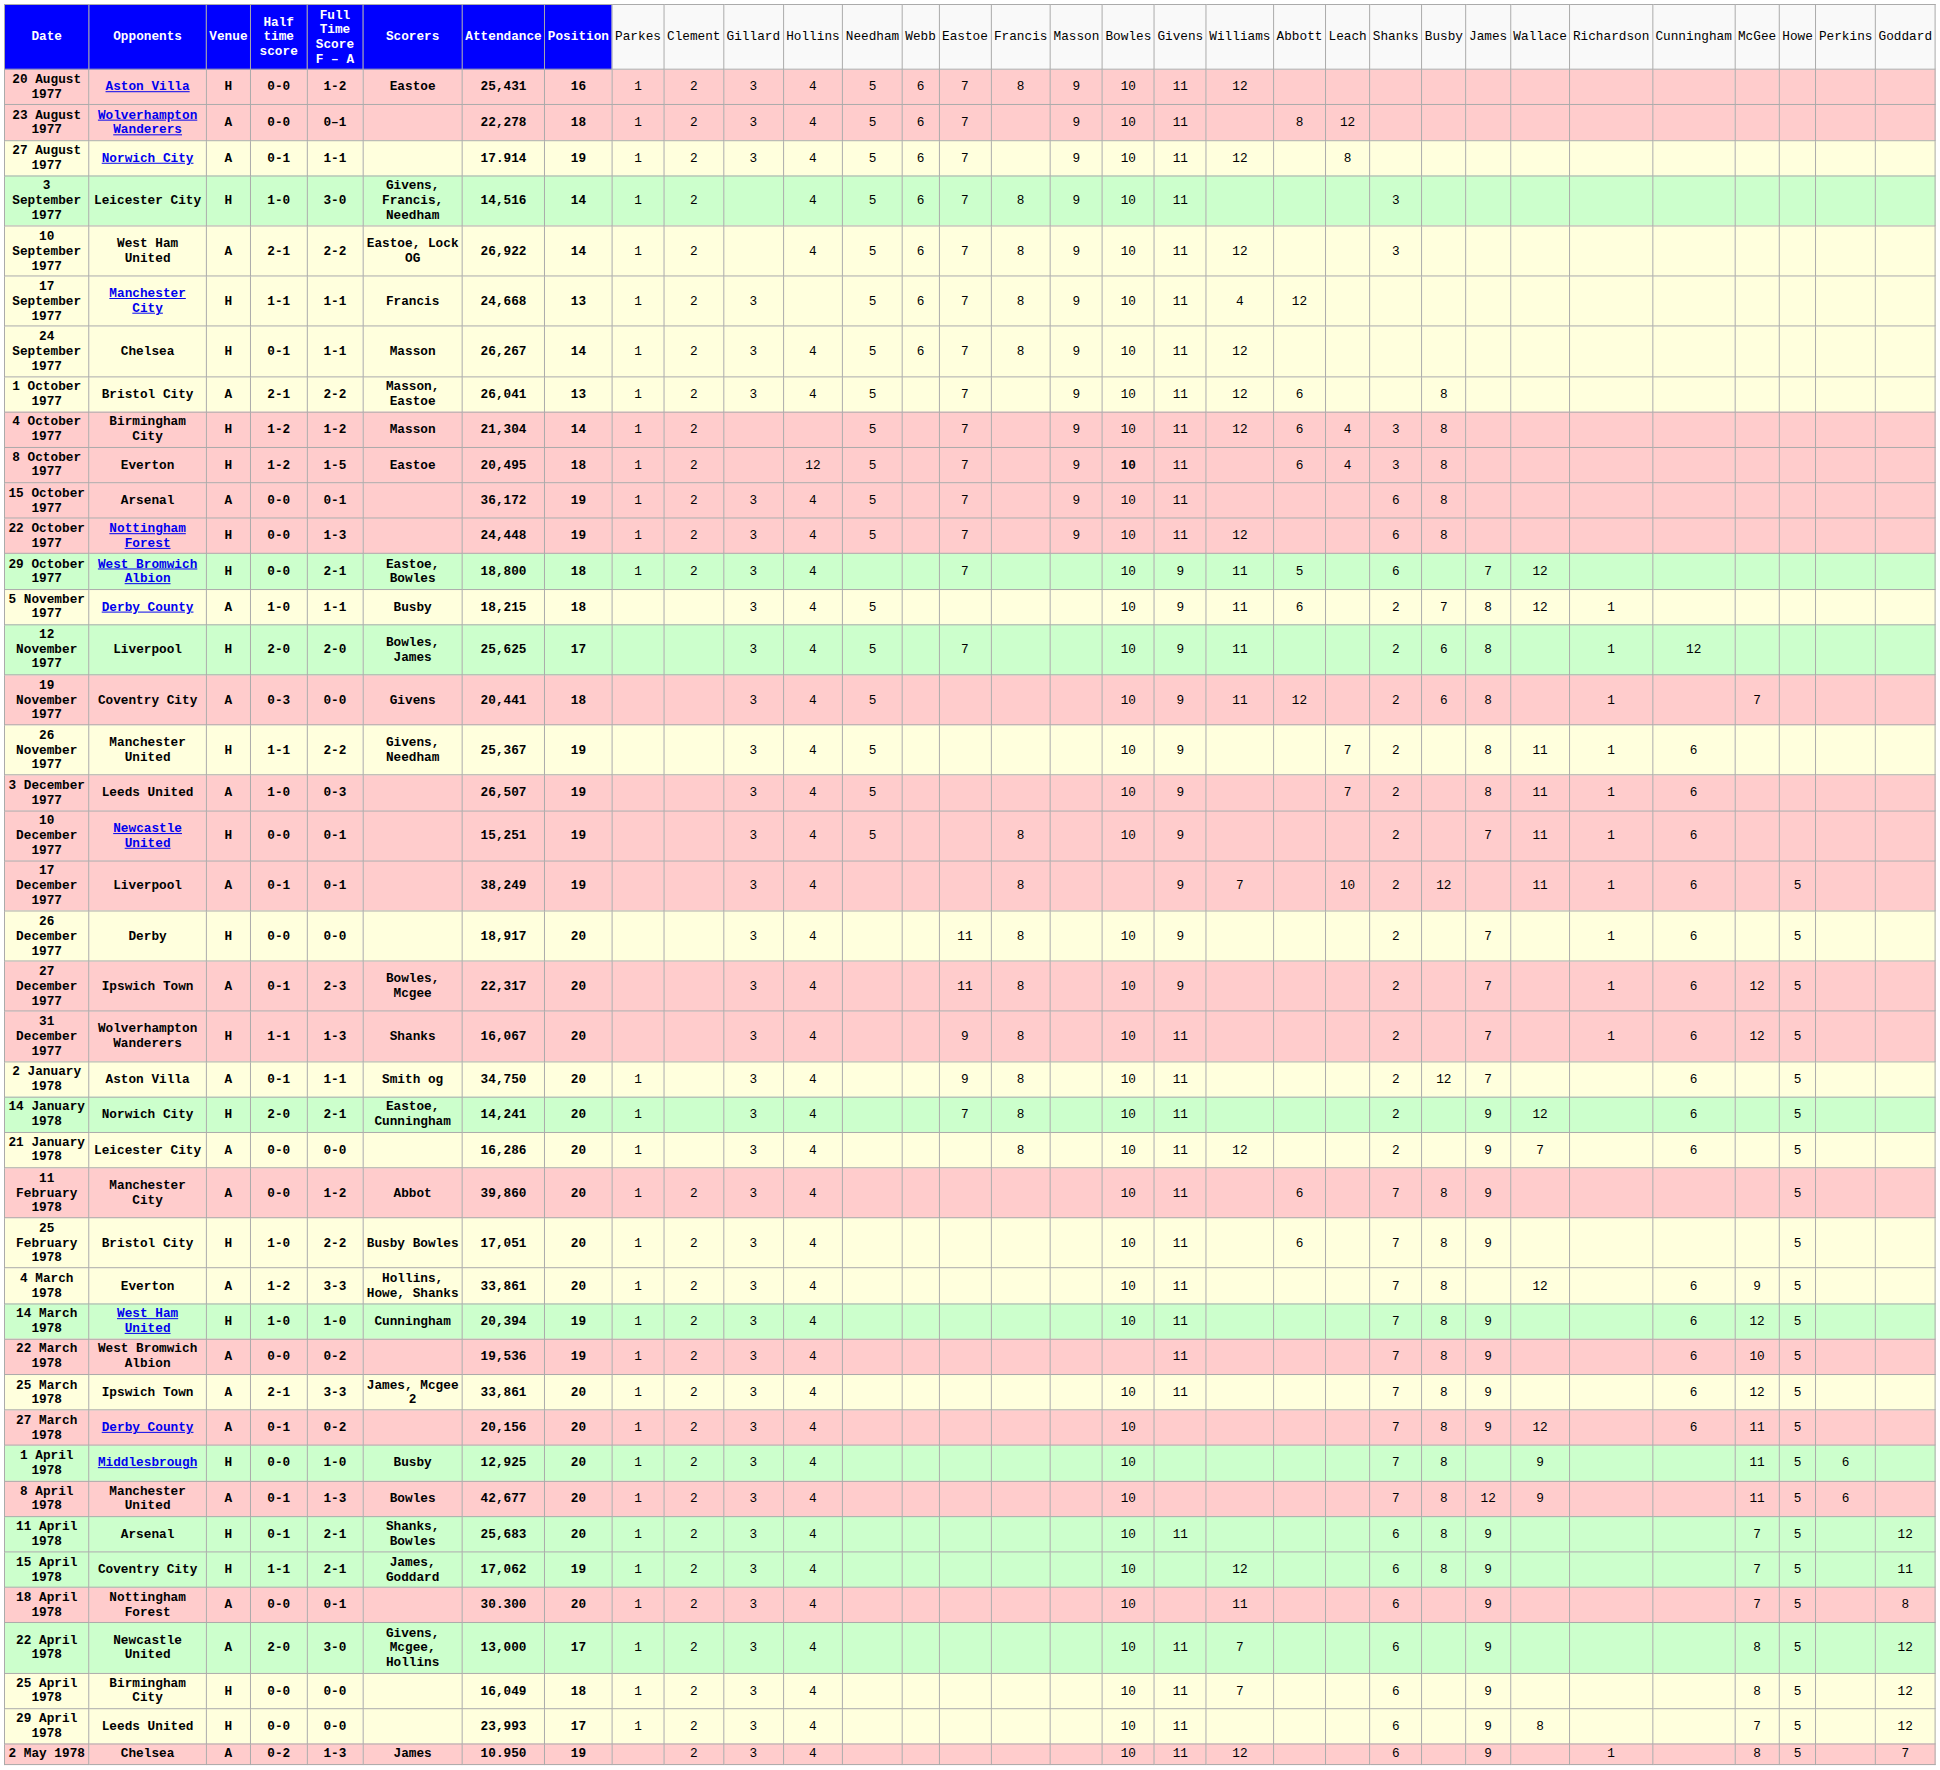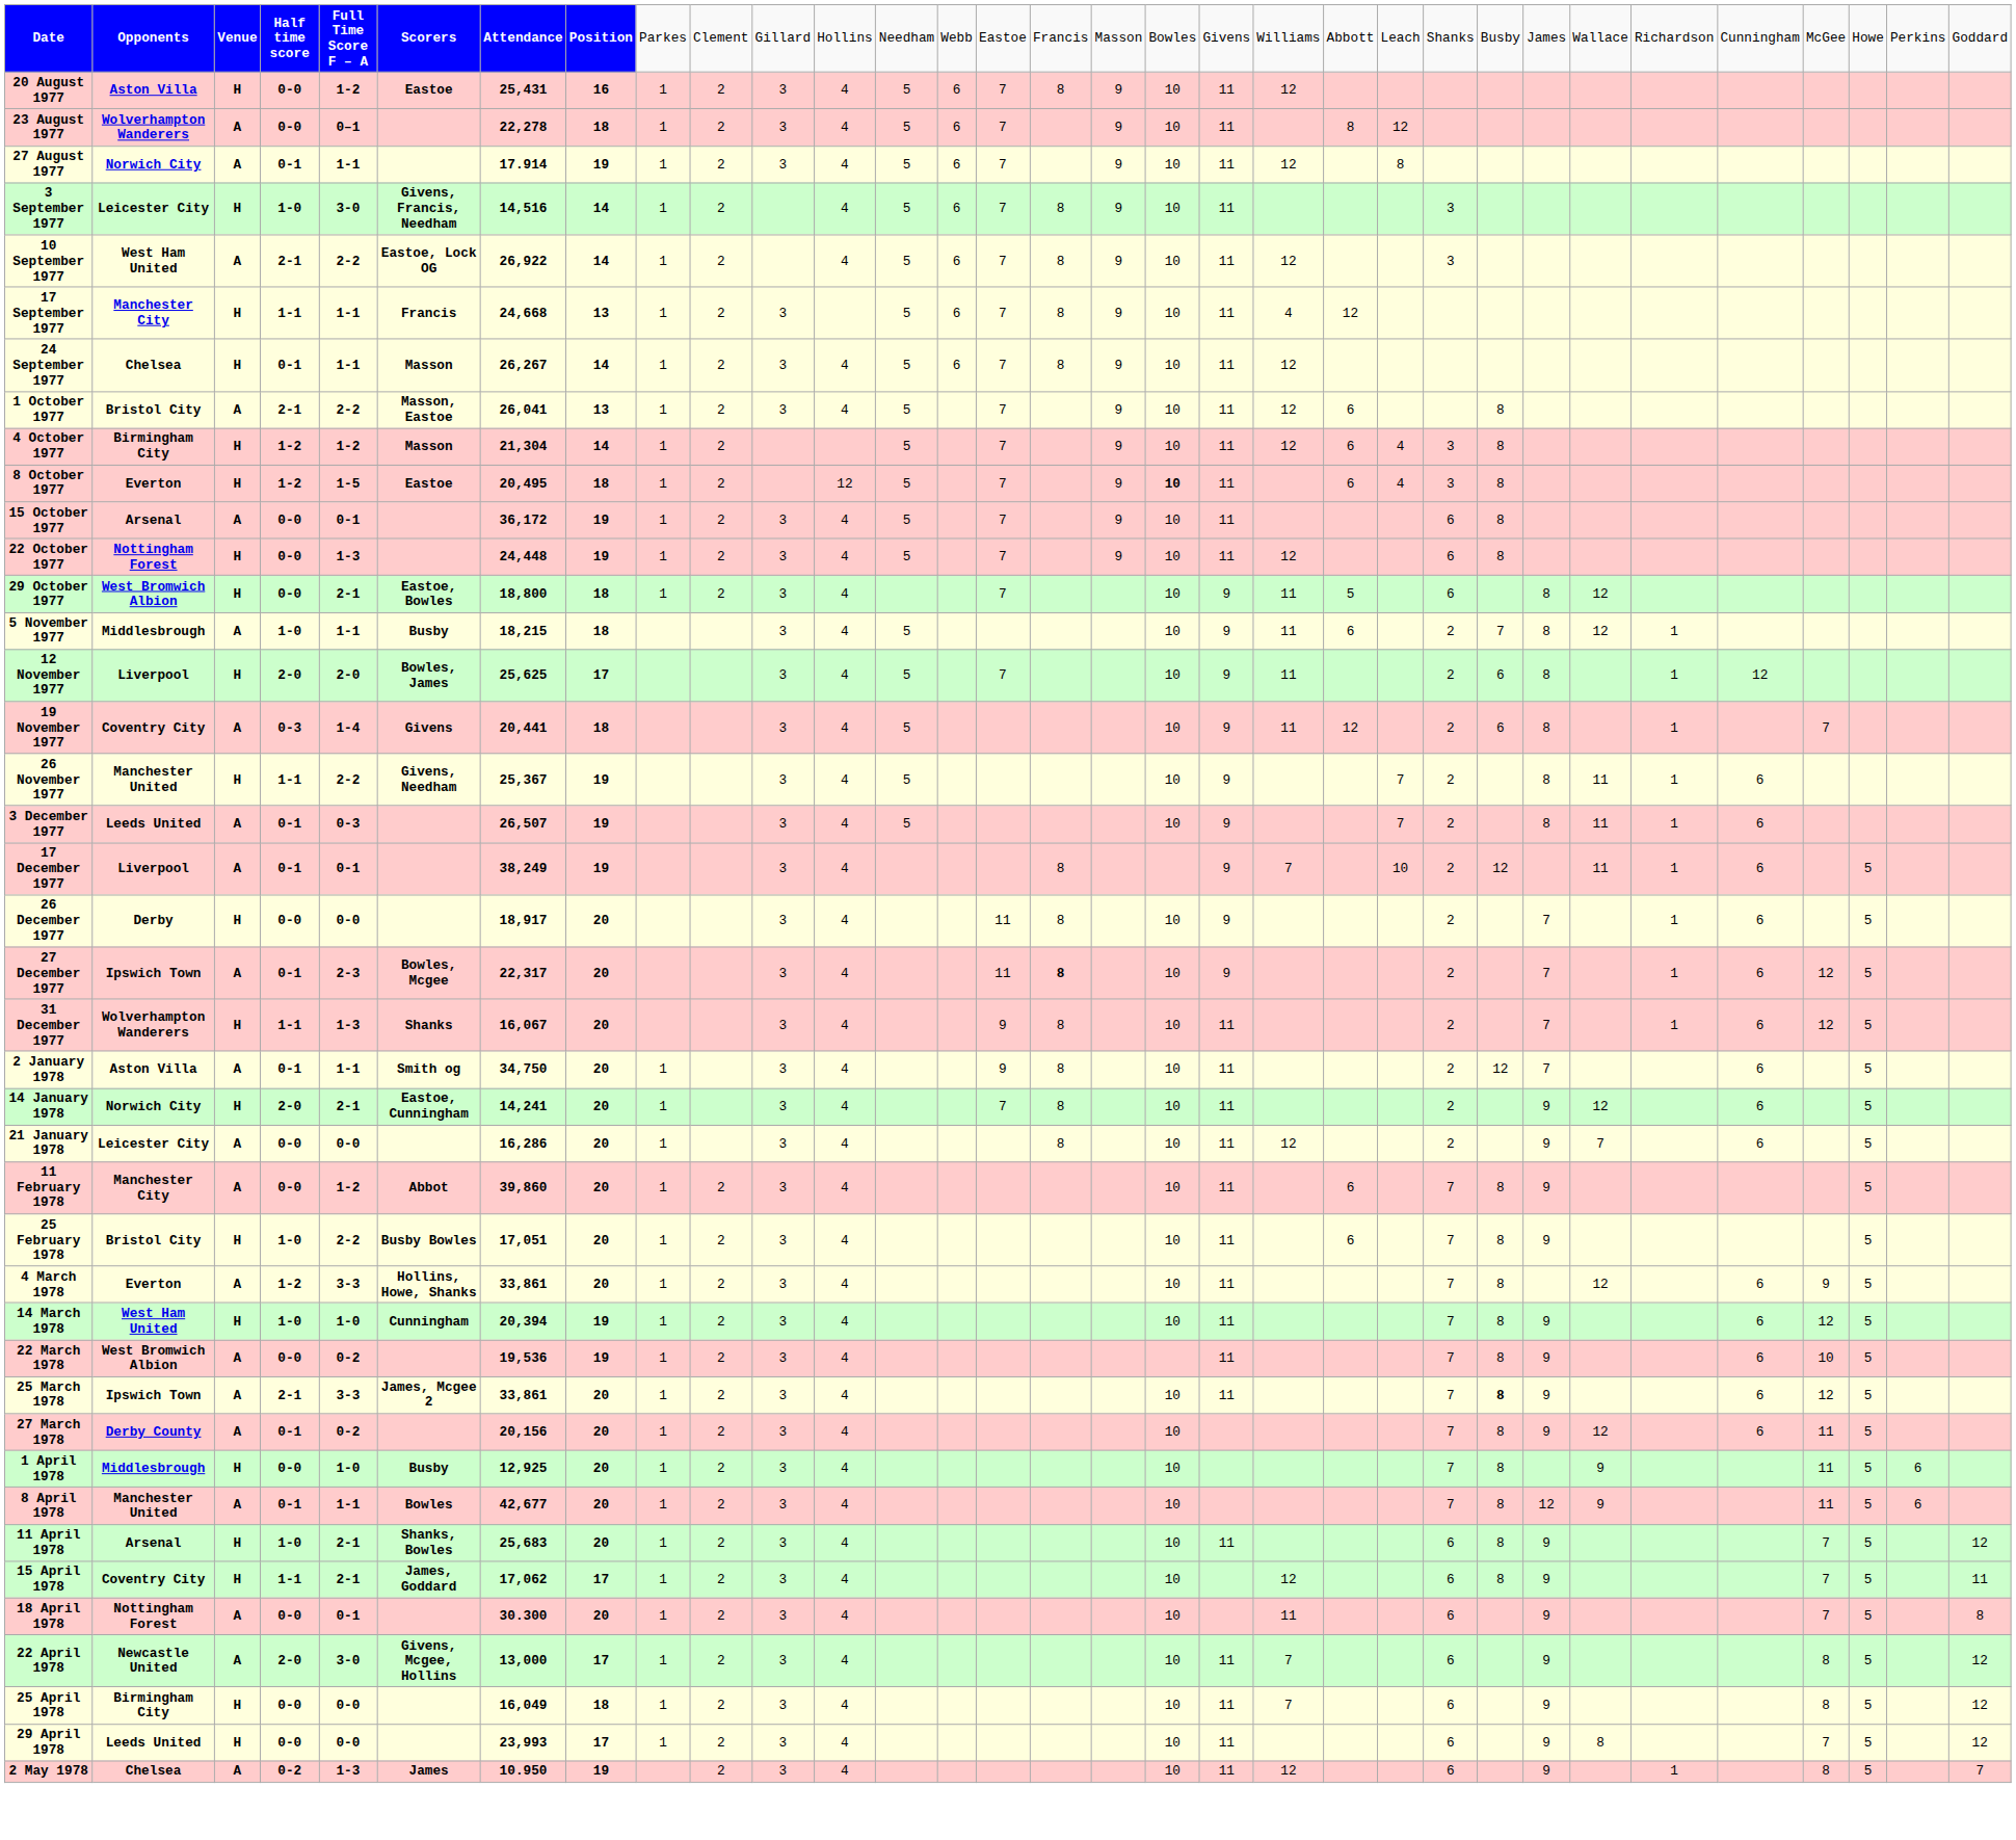29 October 1977 | column 25: 7 -> 8
5 November 1977 | column 2: Derby County -> Middlesbrough
19 November 1977 | column 5: 0-0 -> 1-4
3 December 1977 | column 4: 1-0 -> 0-1
- row: 10 December 1977 | Newcastle United | H | 0-0 | 0-1 | 15,251 | 19 | 3 | 4 | 5 | 8 | 10 | 9 | 2 | 7 | 11 | 1 | 6
27 December 1977 | column 16: normal -> bold
25 March 1978 | column 24: normal -> bold
8 April 1978 | column 5: 1-3 -> 1-1
11 April 1978 | column 4: 0-1 -> 1-0
15 April 1978 | column 8: 19 -> 17
